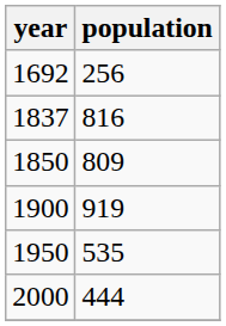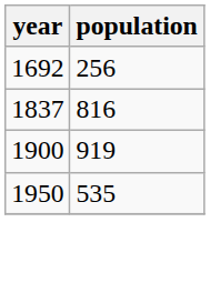- row: 1850 | 809
- row: 2000 | 444
